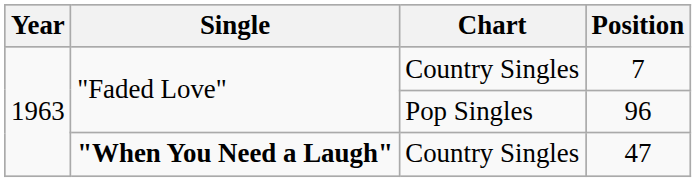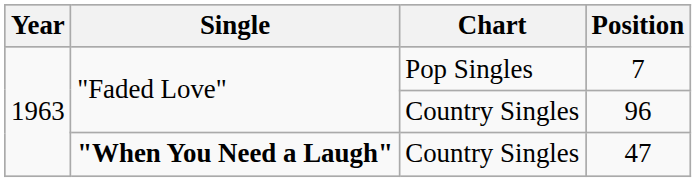7 | Chart: Country Singles -> Pop Singles
96 | Chart: Pop Singles -> Country Singles
